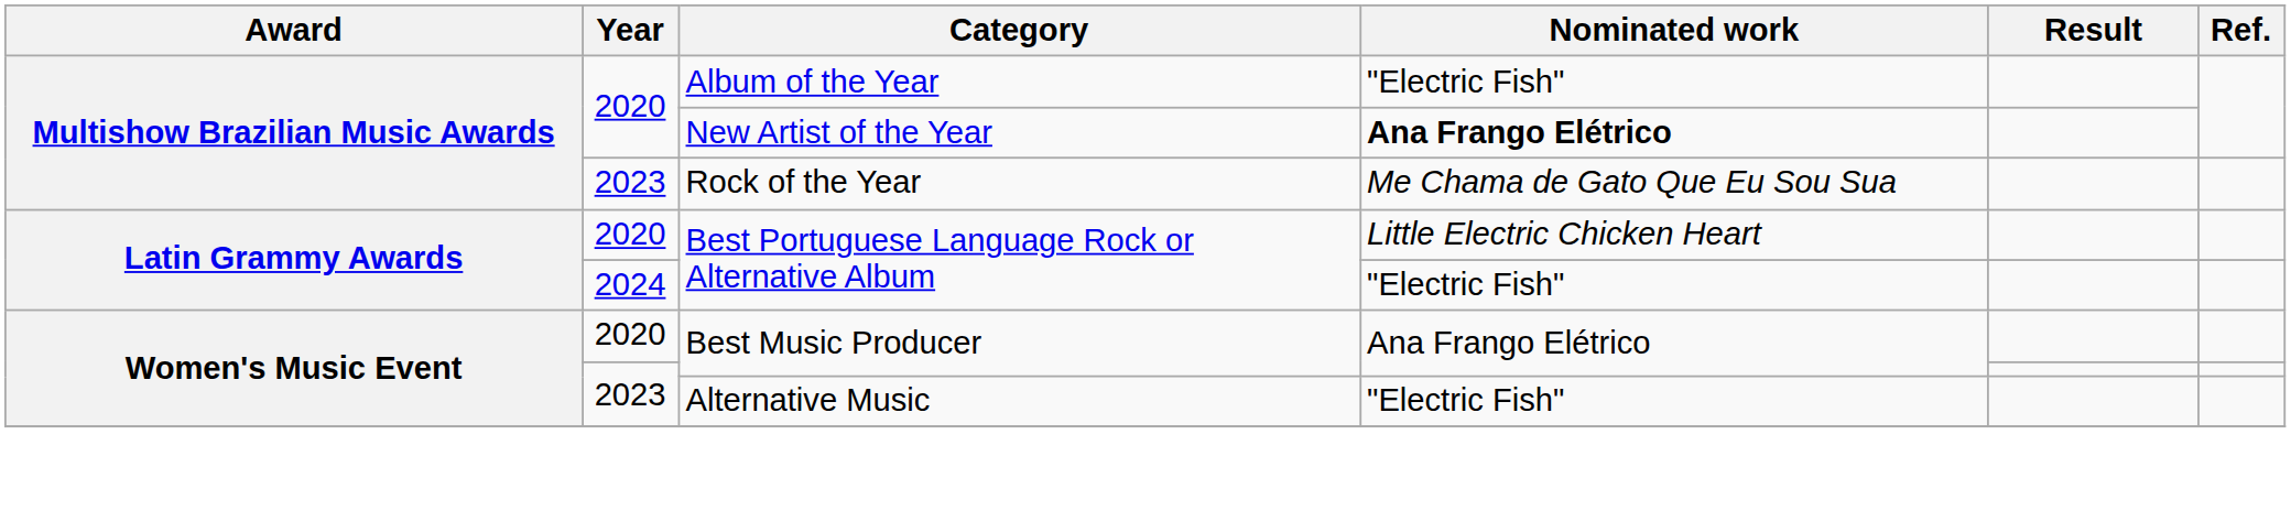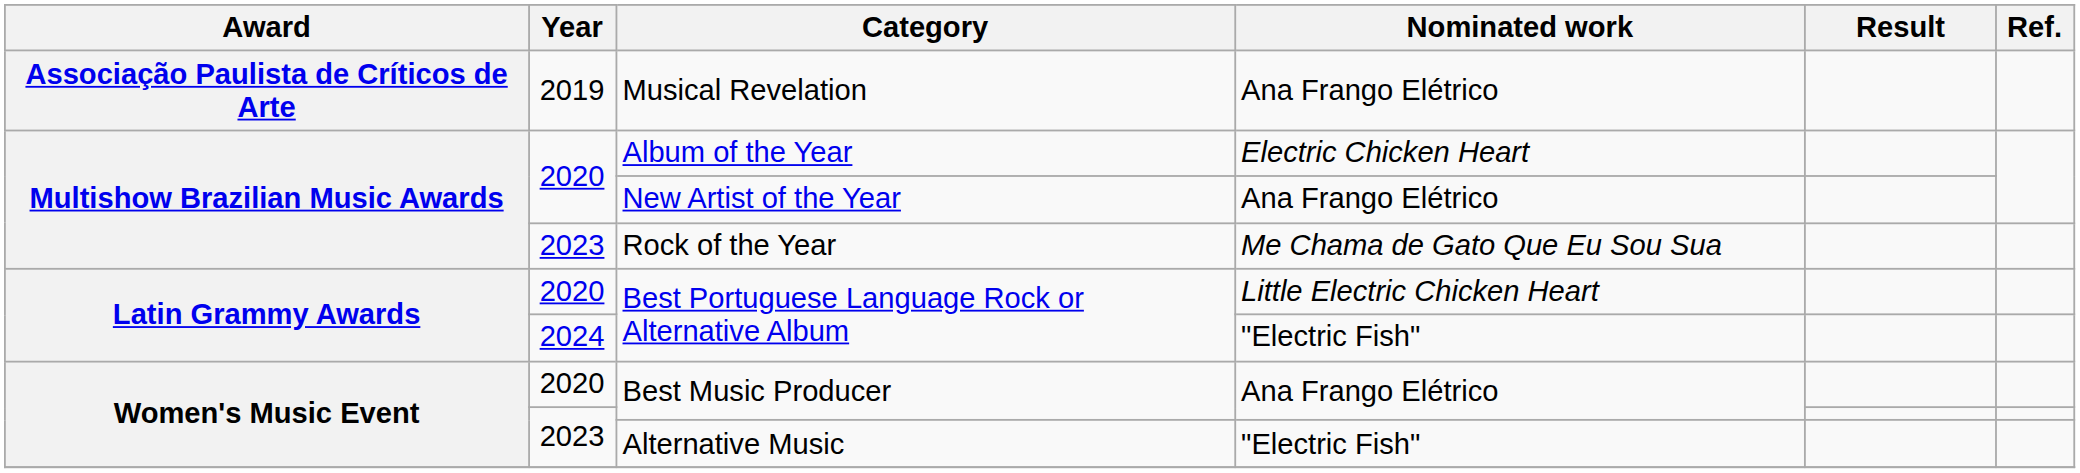+ row: Associação Paulista de Críticos de Arte | 2019 | Musical Revelation | Ana Frango Elétrico
Album of the Year | Nominated work: "Electric Fish" -> Electric Chicken Heart
New Artist of the Year | Nominated work: bold -> normal
